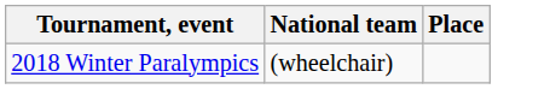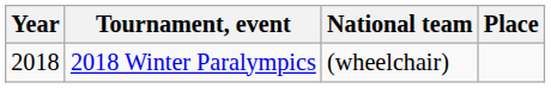+ column: Year | 2018
